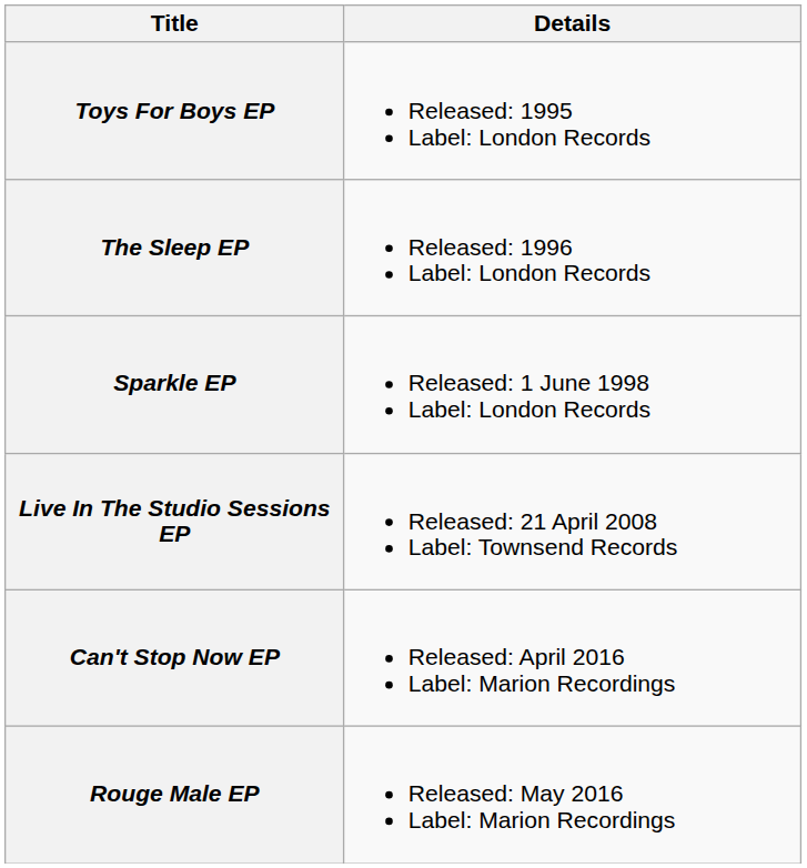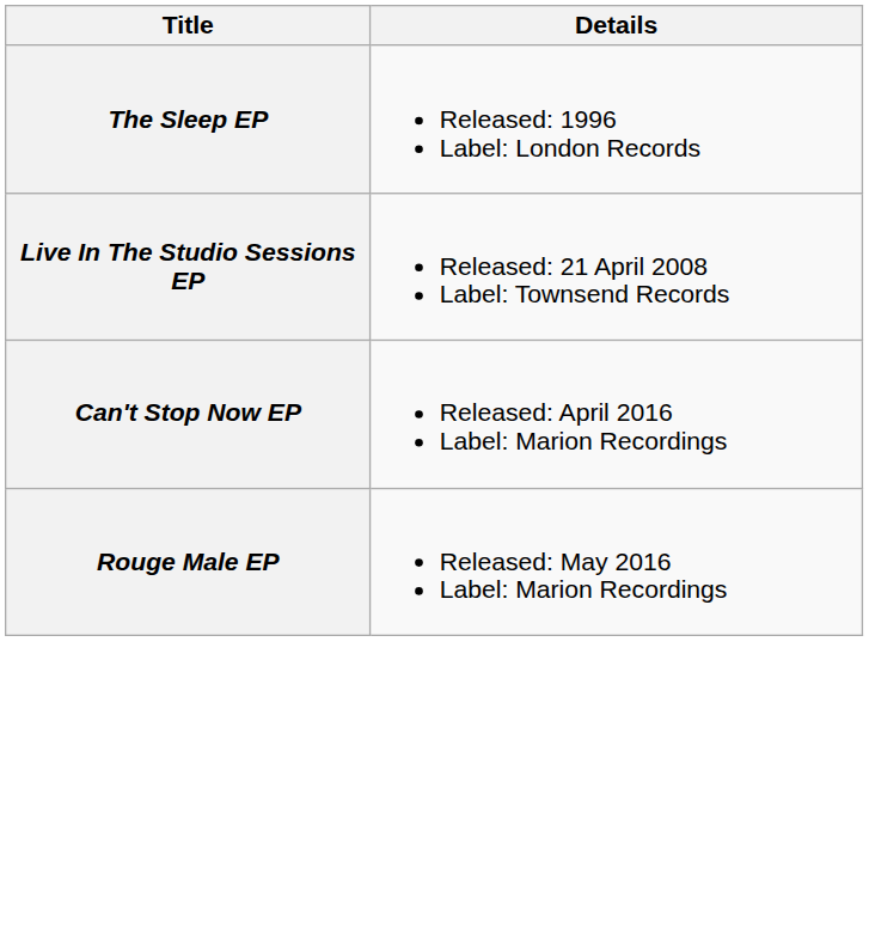- row: Toys For Boys EP | Released: 1995 Label: London Records
- row: Sparkle EP | Released: 1 June 1998 Label: London Records
